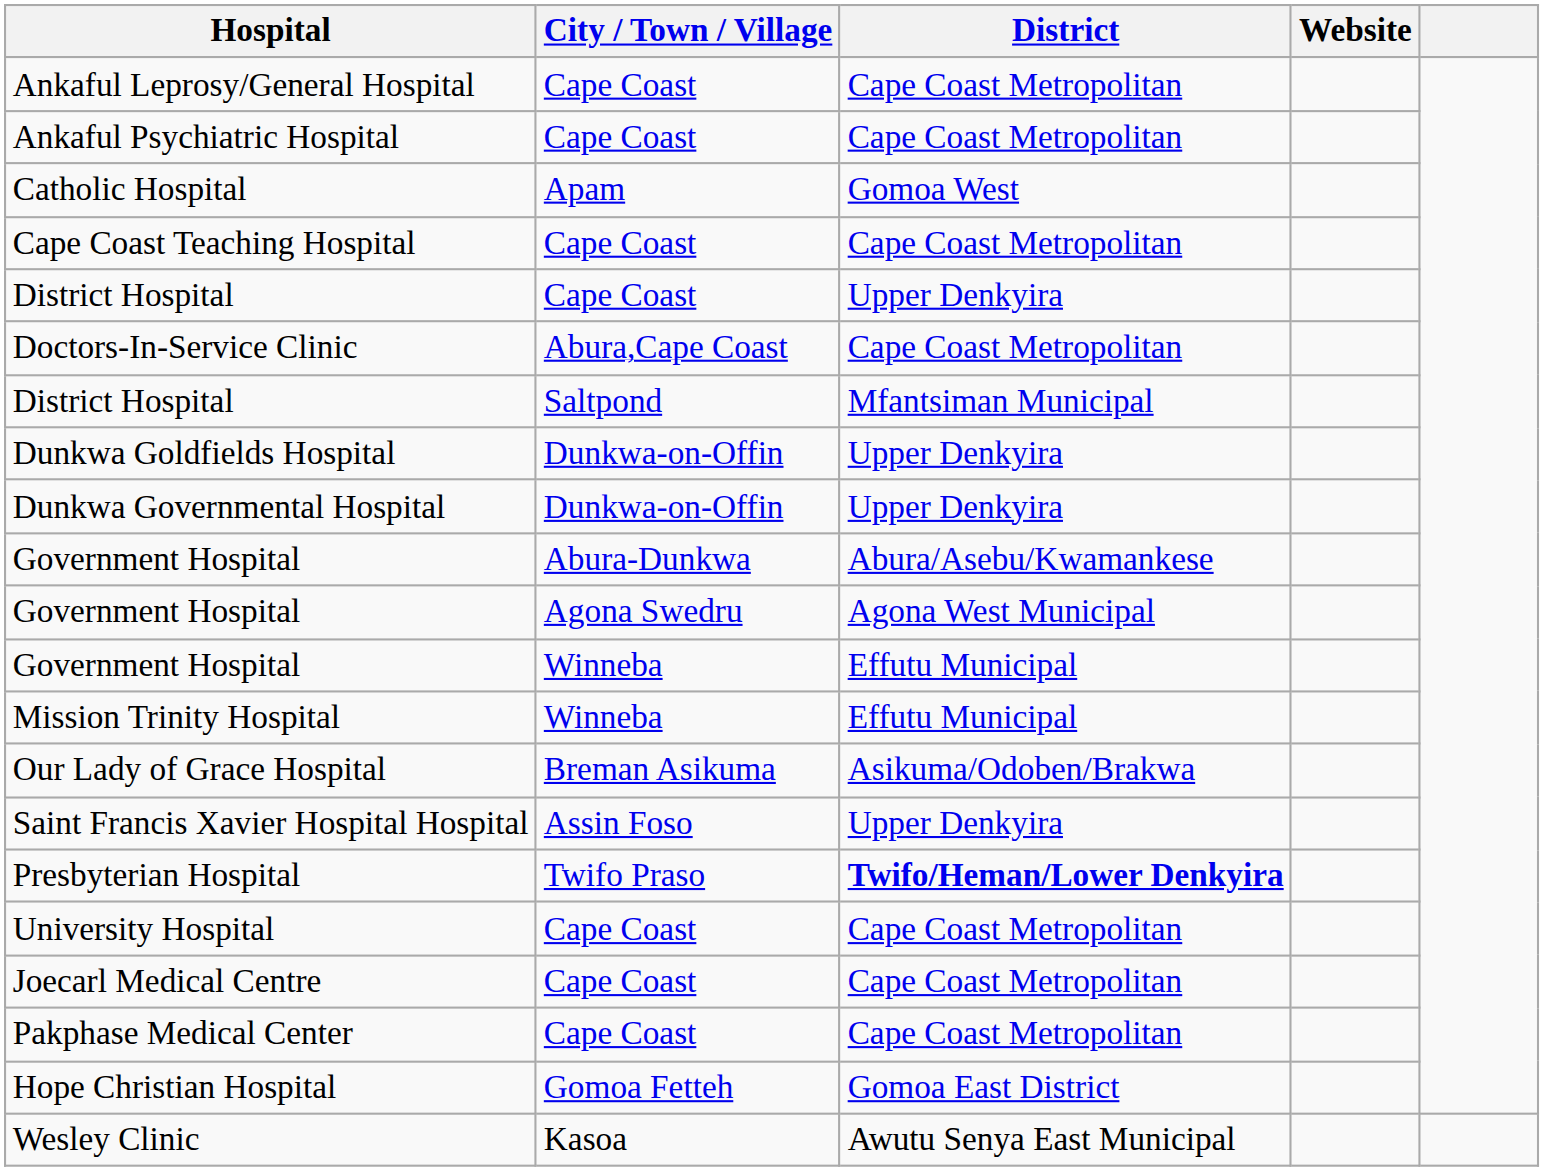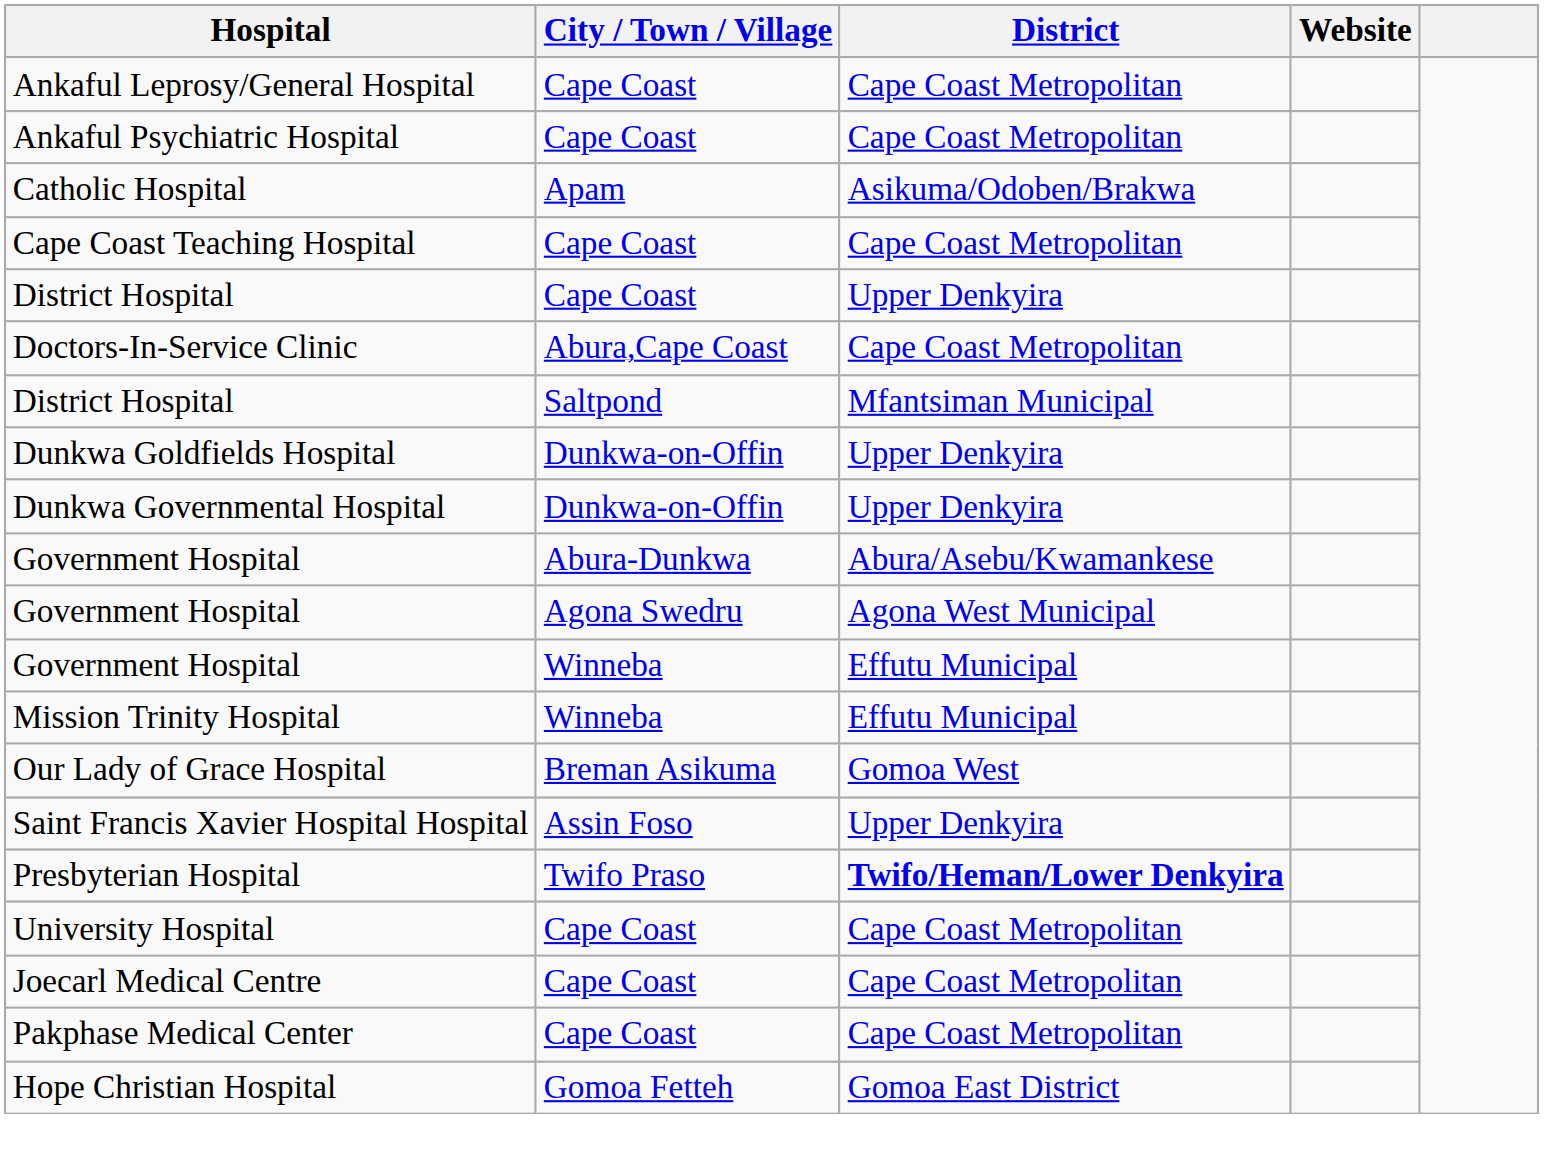Catholic Hospital | District: Gomoa West -> Asikuma/Odoben/Brakwa
Our Lady of Grace Hospital | District: Asikuma/Odoben/Brakwa -> Gomoa West
- row: Wesley Clinic | Kasoa | Awutu Senya East Municipal
